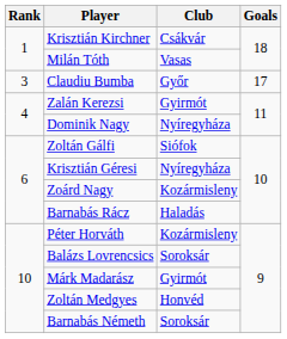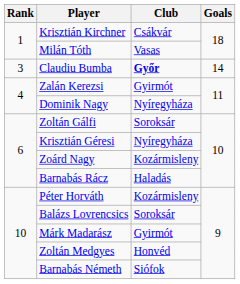Claudiu Bumba | Club: normal -> bold
Claudiu Bumba | Goals: 17 -> 14
Zoltán Gálfi | Club: Siófok -> Soroksár
Barnabás Németh | Club: Soroksár -> Siófok
